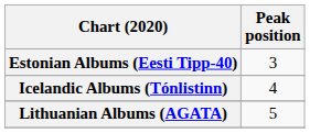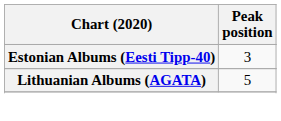- row: Icelandic Albums (Tónlistinn) | 4
